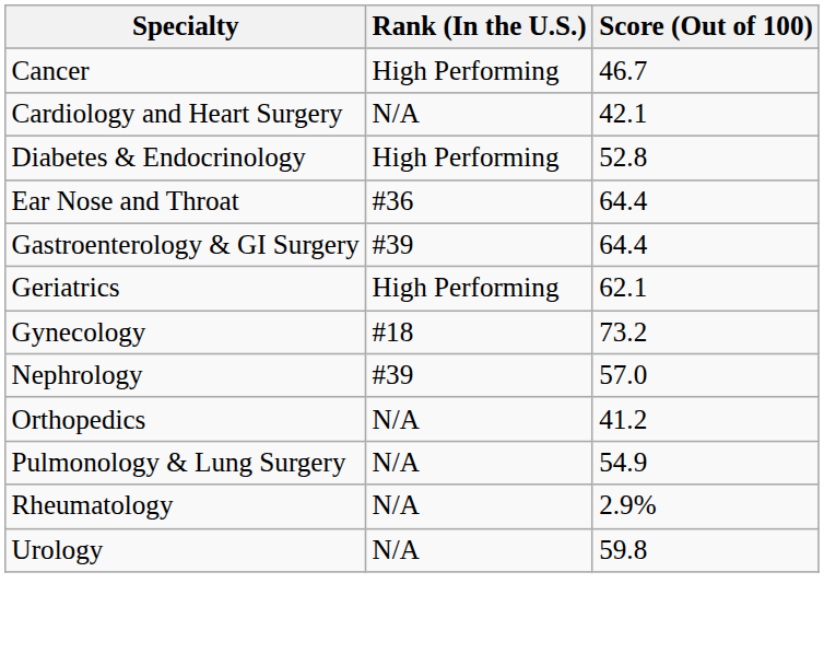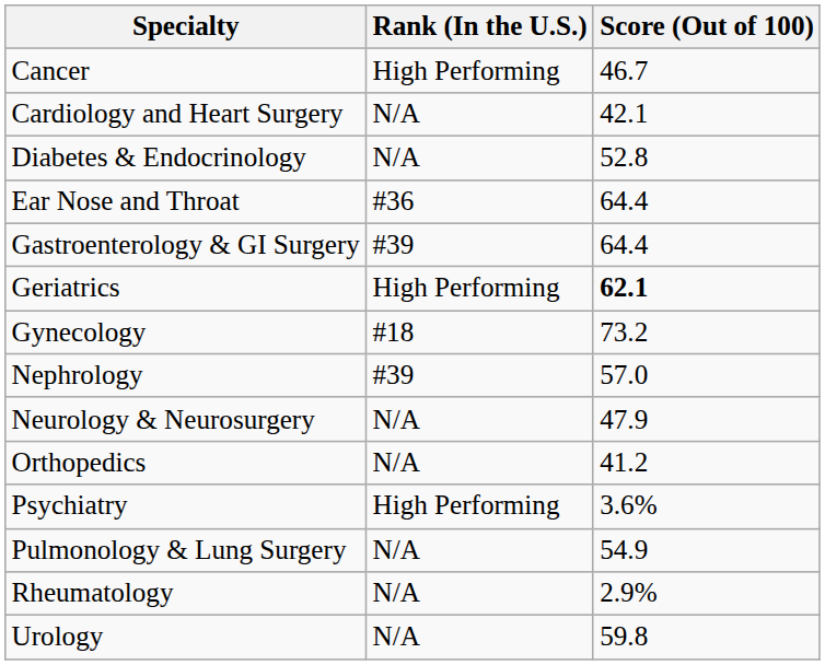Diabetes & Endocrinology | Rank (In the U.S.): High Performing -> N/A
Geriatrics | Score (Out of 100): normal -> bold
+ row: Neurology & Neurosurgery | N/A | 47.9
+ row: Psychiatry | High Performing | 3.6%
